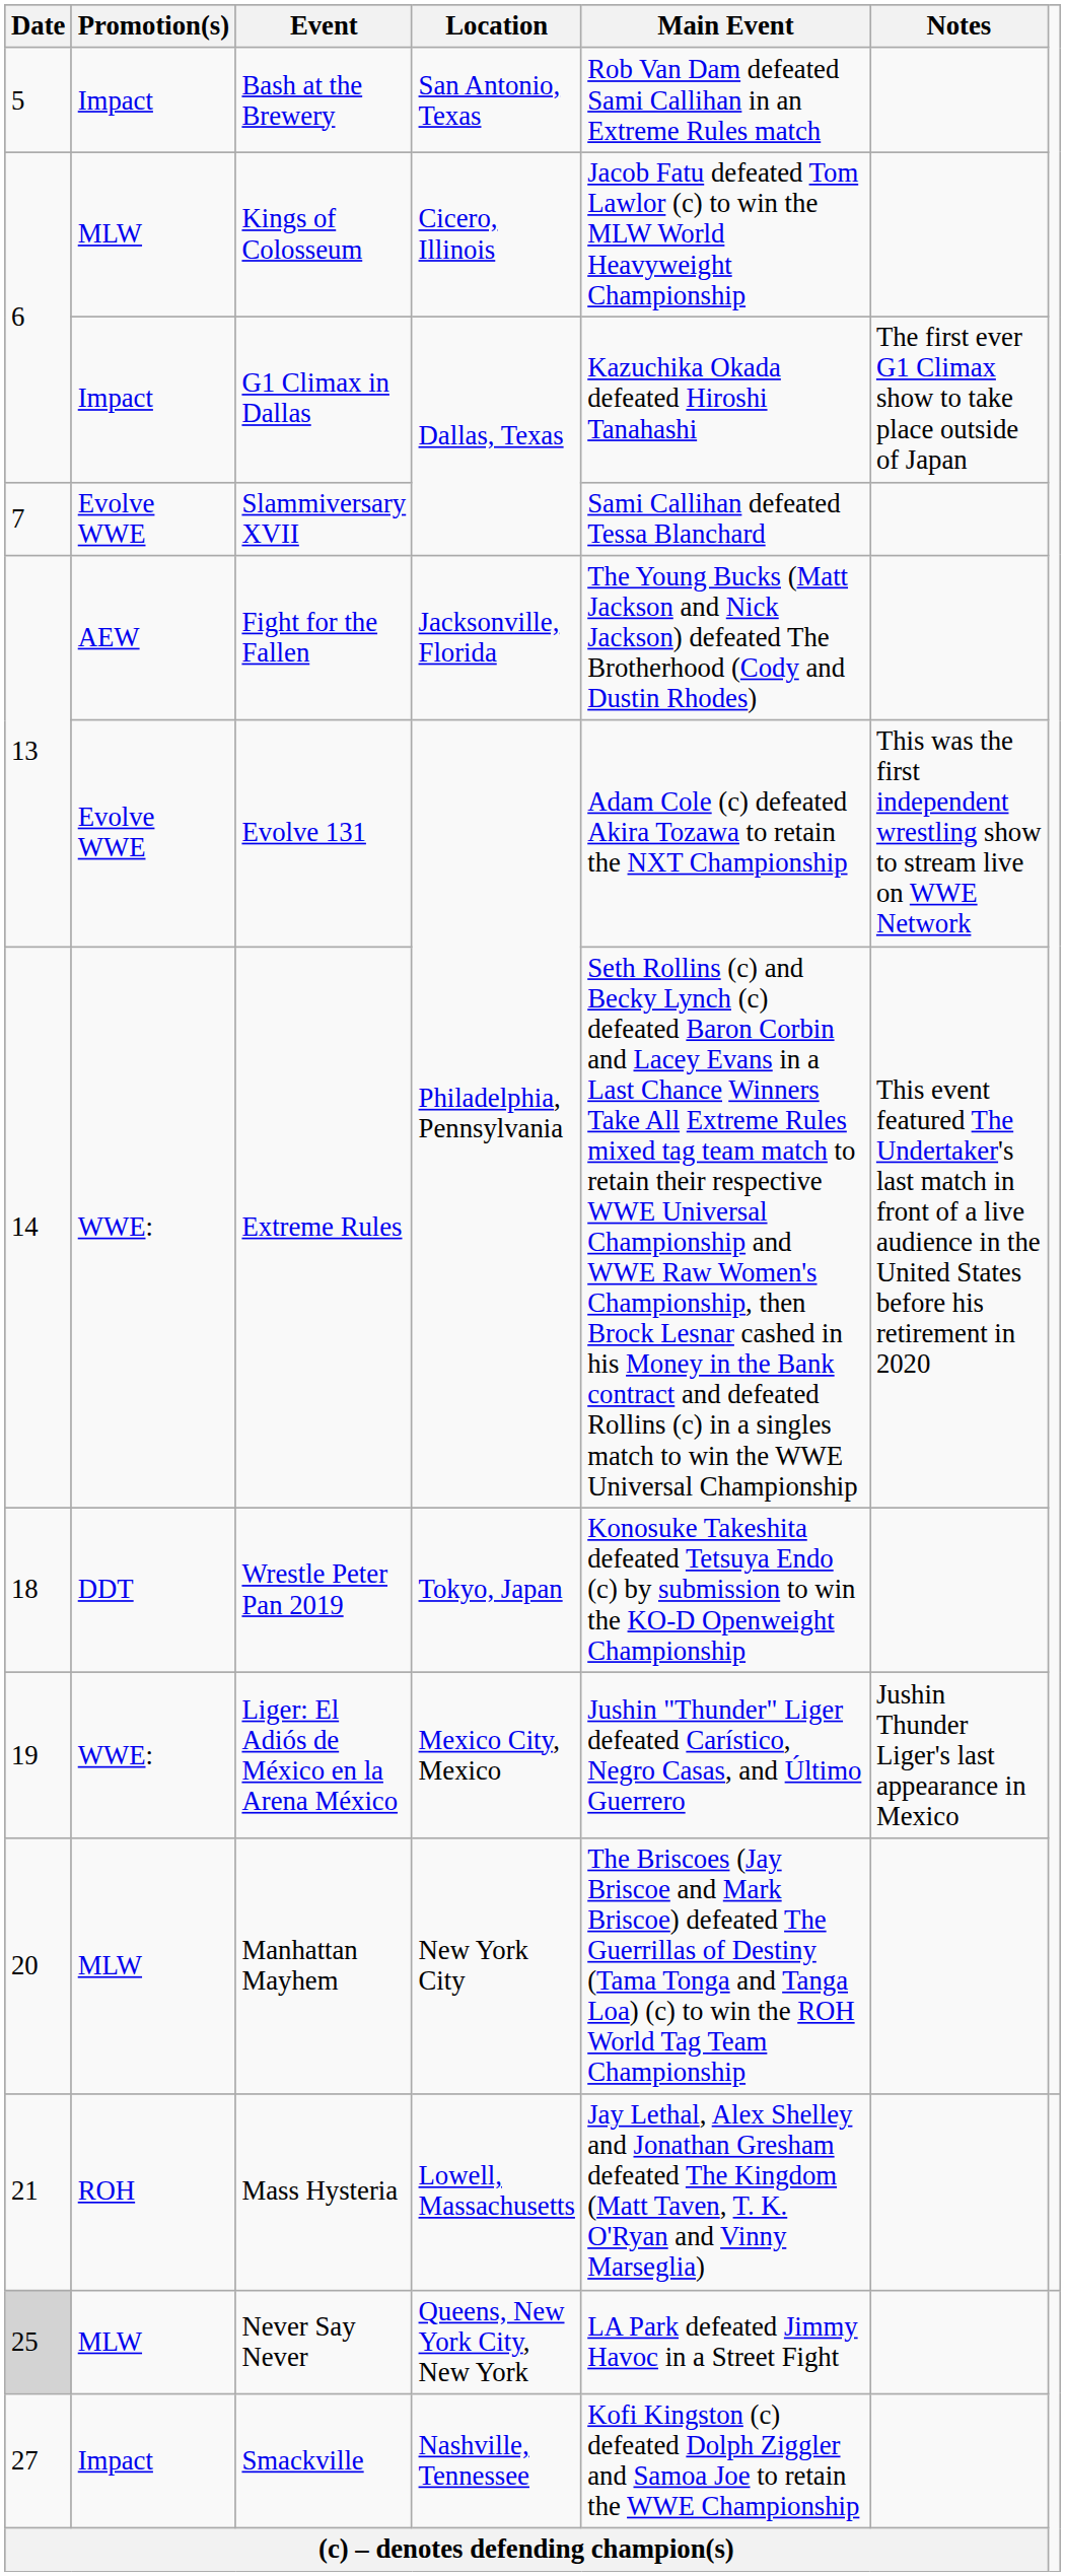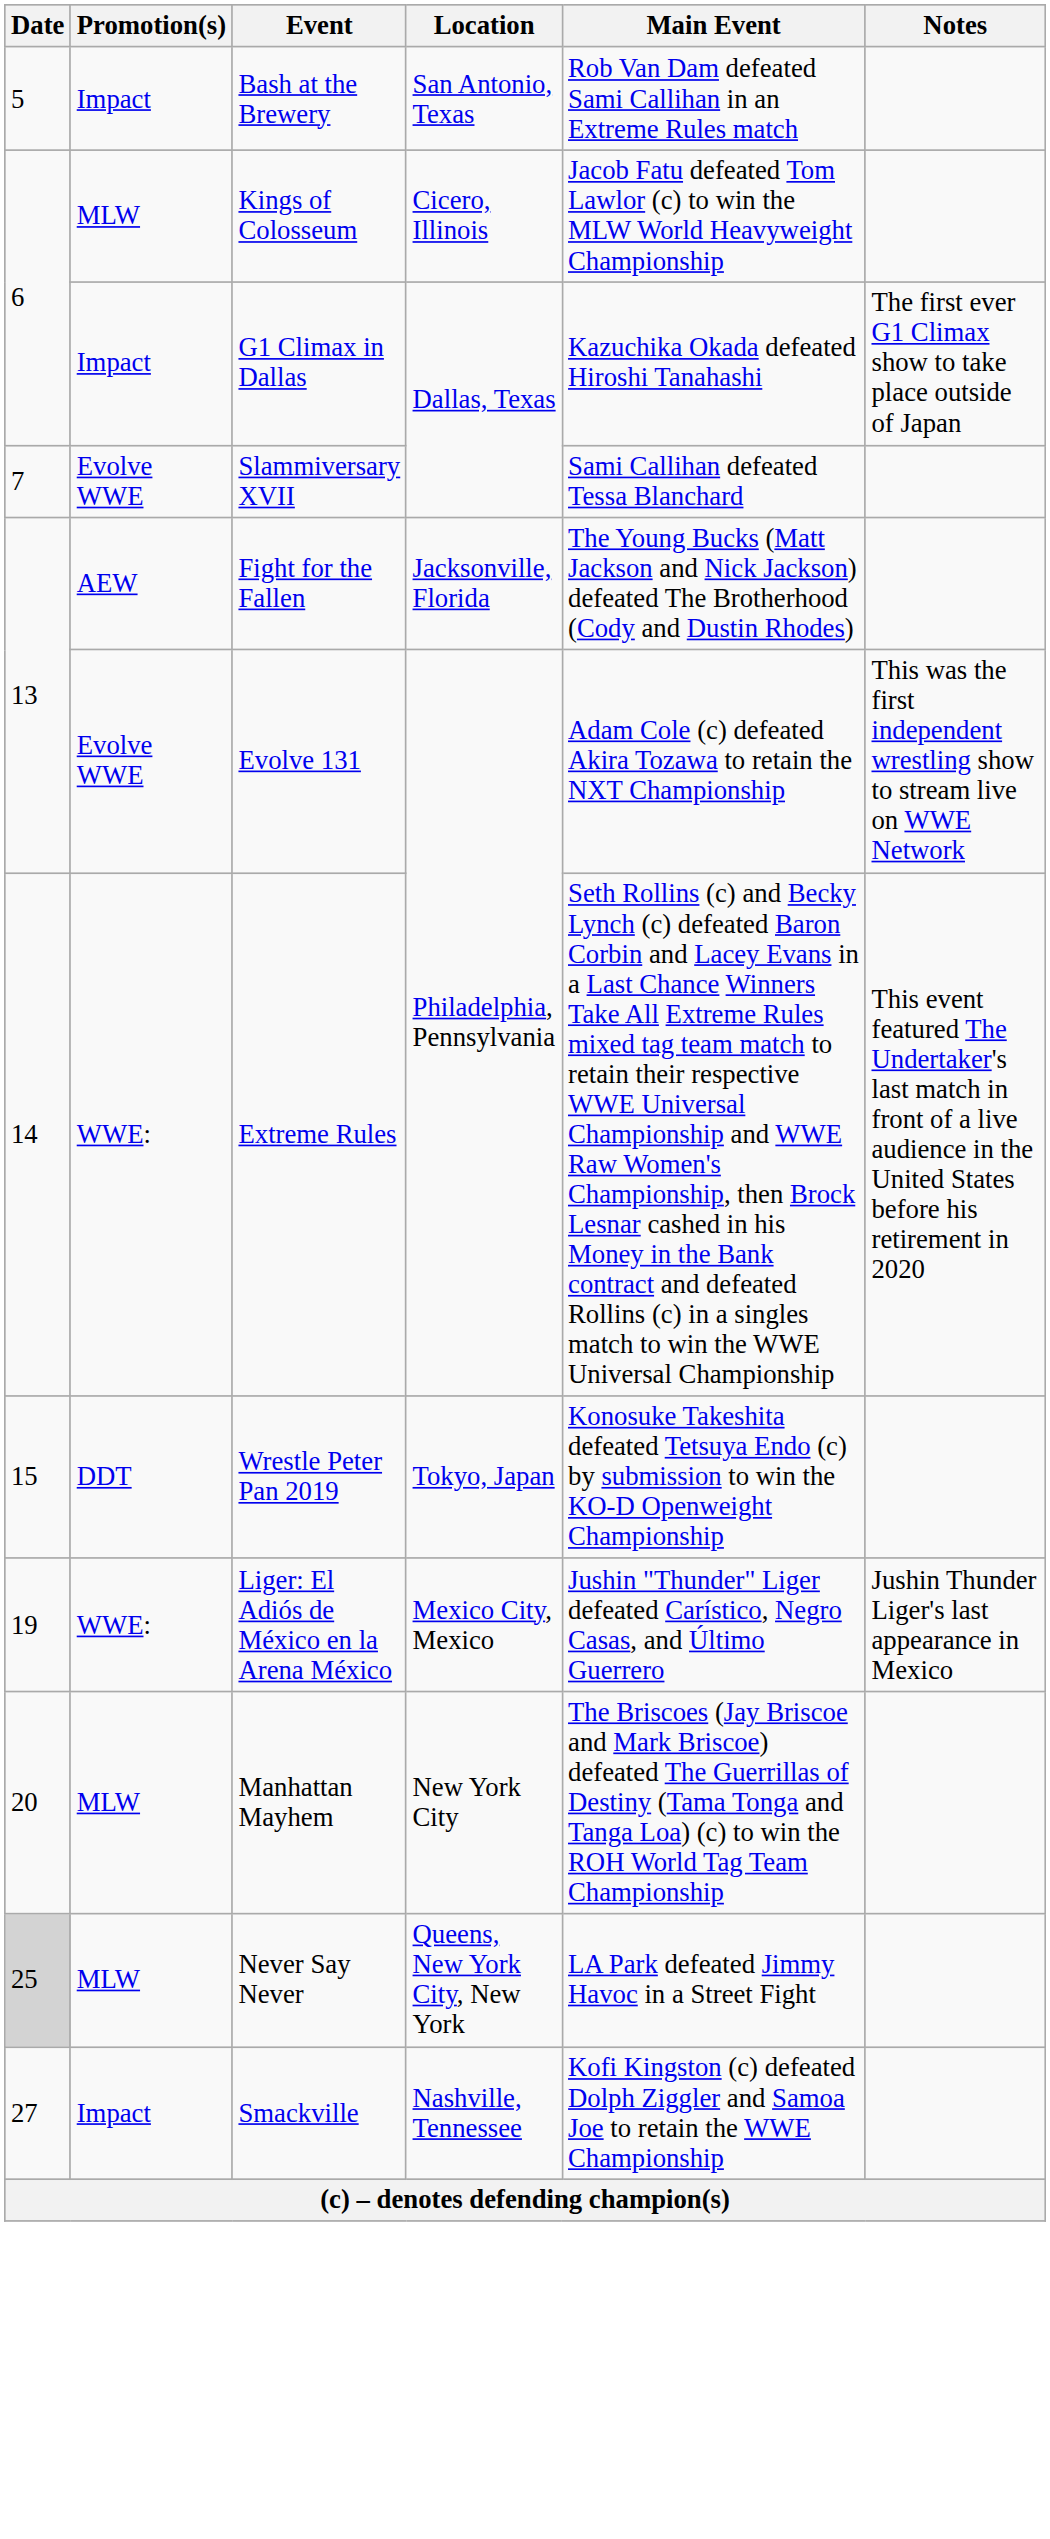Wrestle Peter Pan 2019 | Date: 18 -> 15
- row: 21 | ROH | Mass Hysteria | Lowell, Massachusetts | Jay Lethal, Alex Shelley and Jonathan Gresham defeated The Kingdom (Matt Taven, T. K. O'Ryan and Vinny Marseglia)
